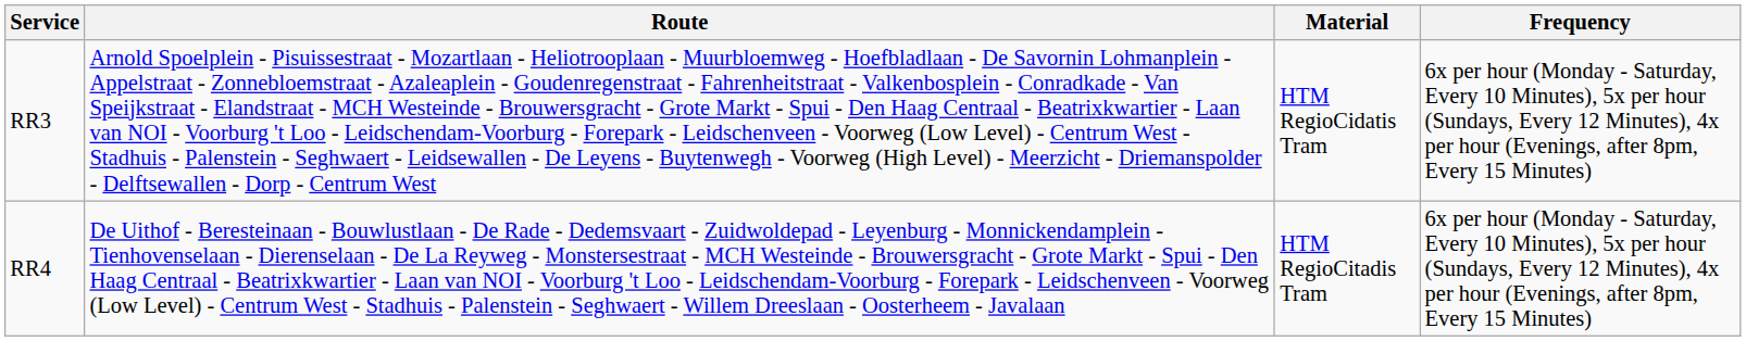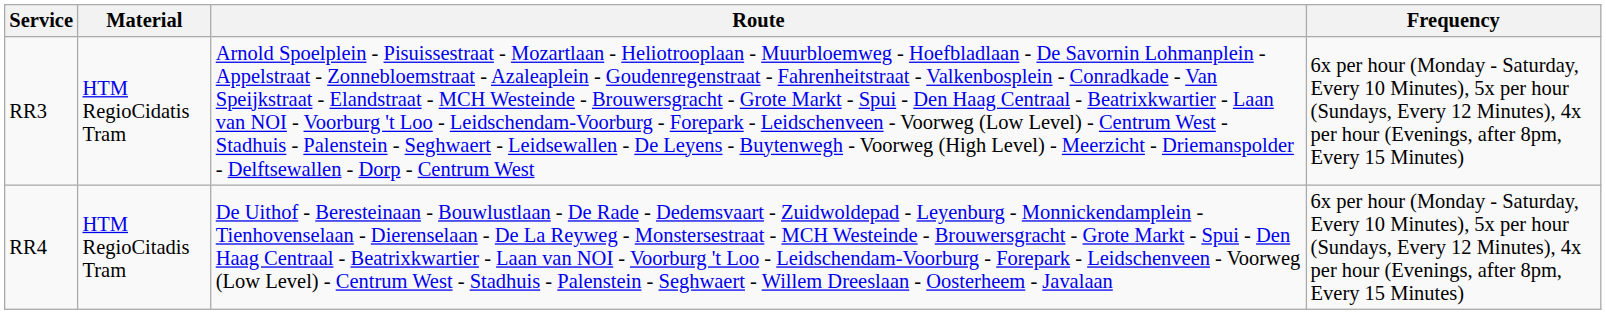columns swapped: Route <-> Material
